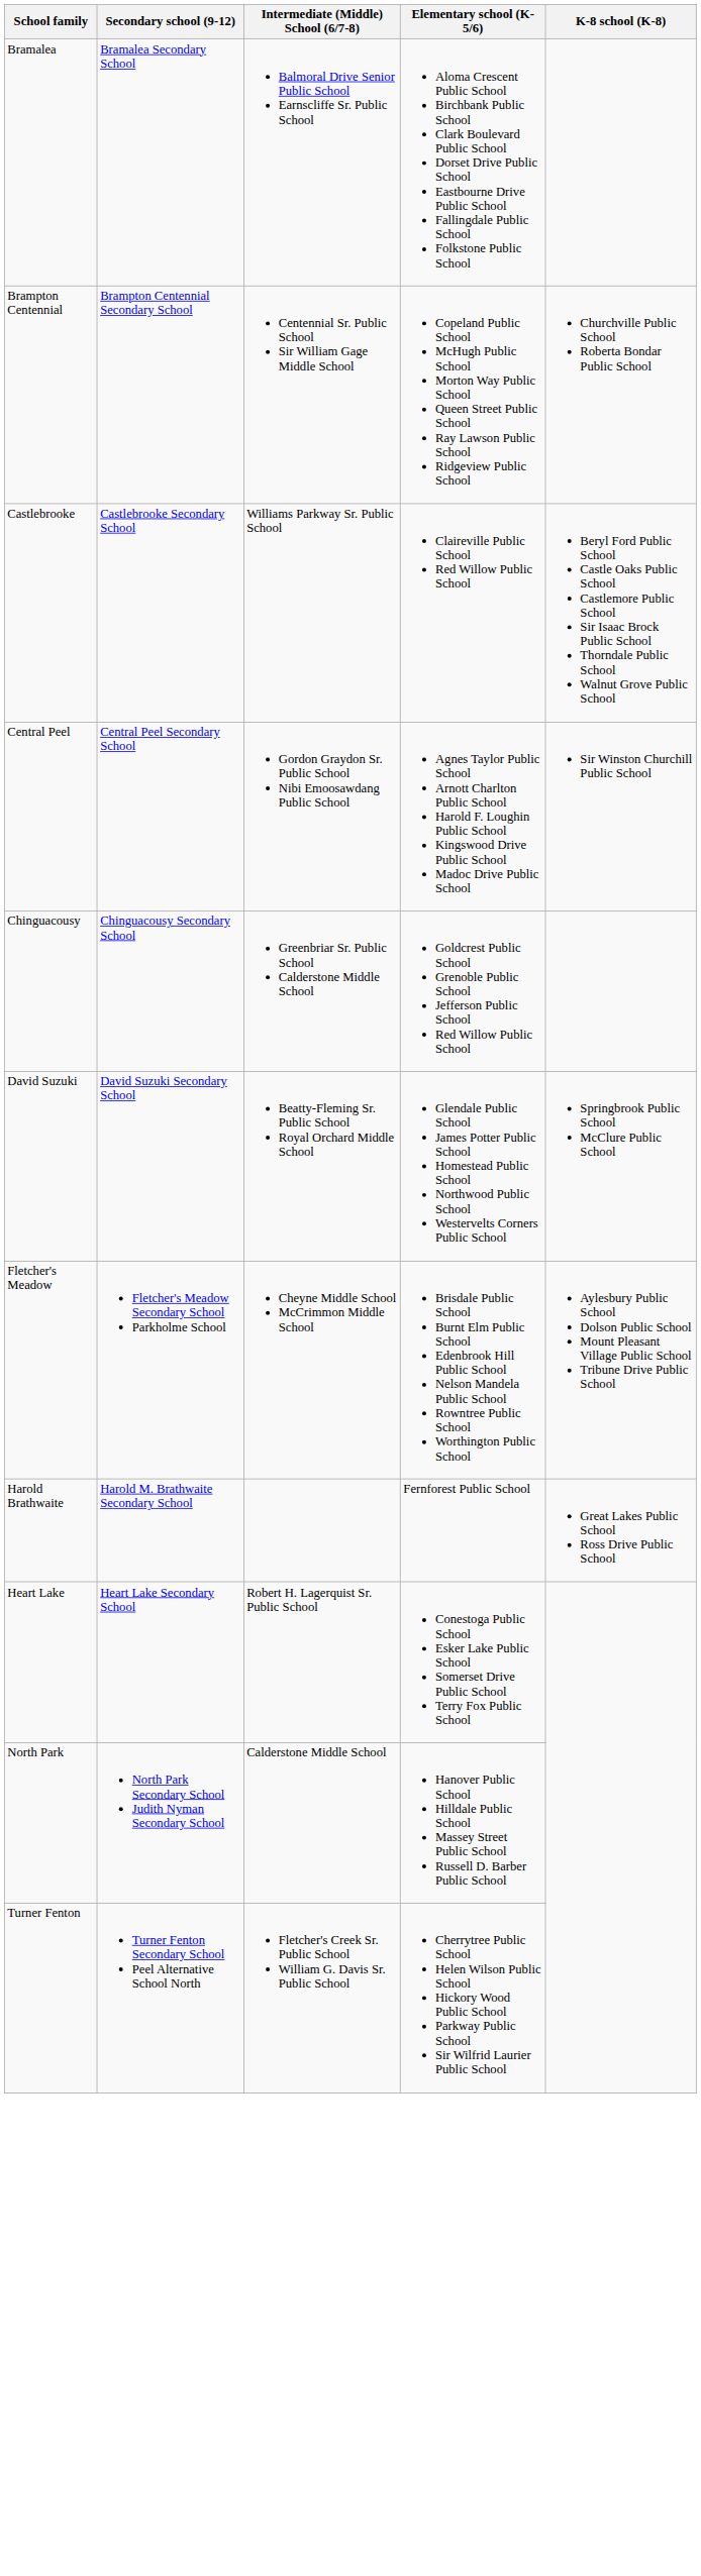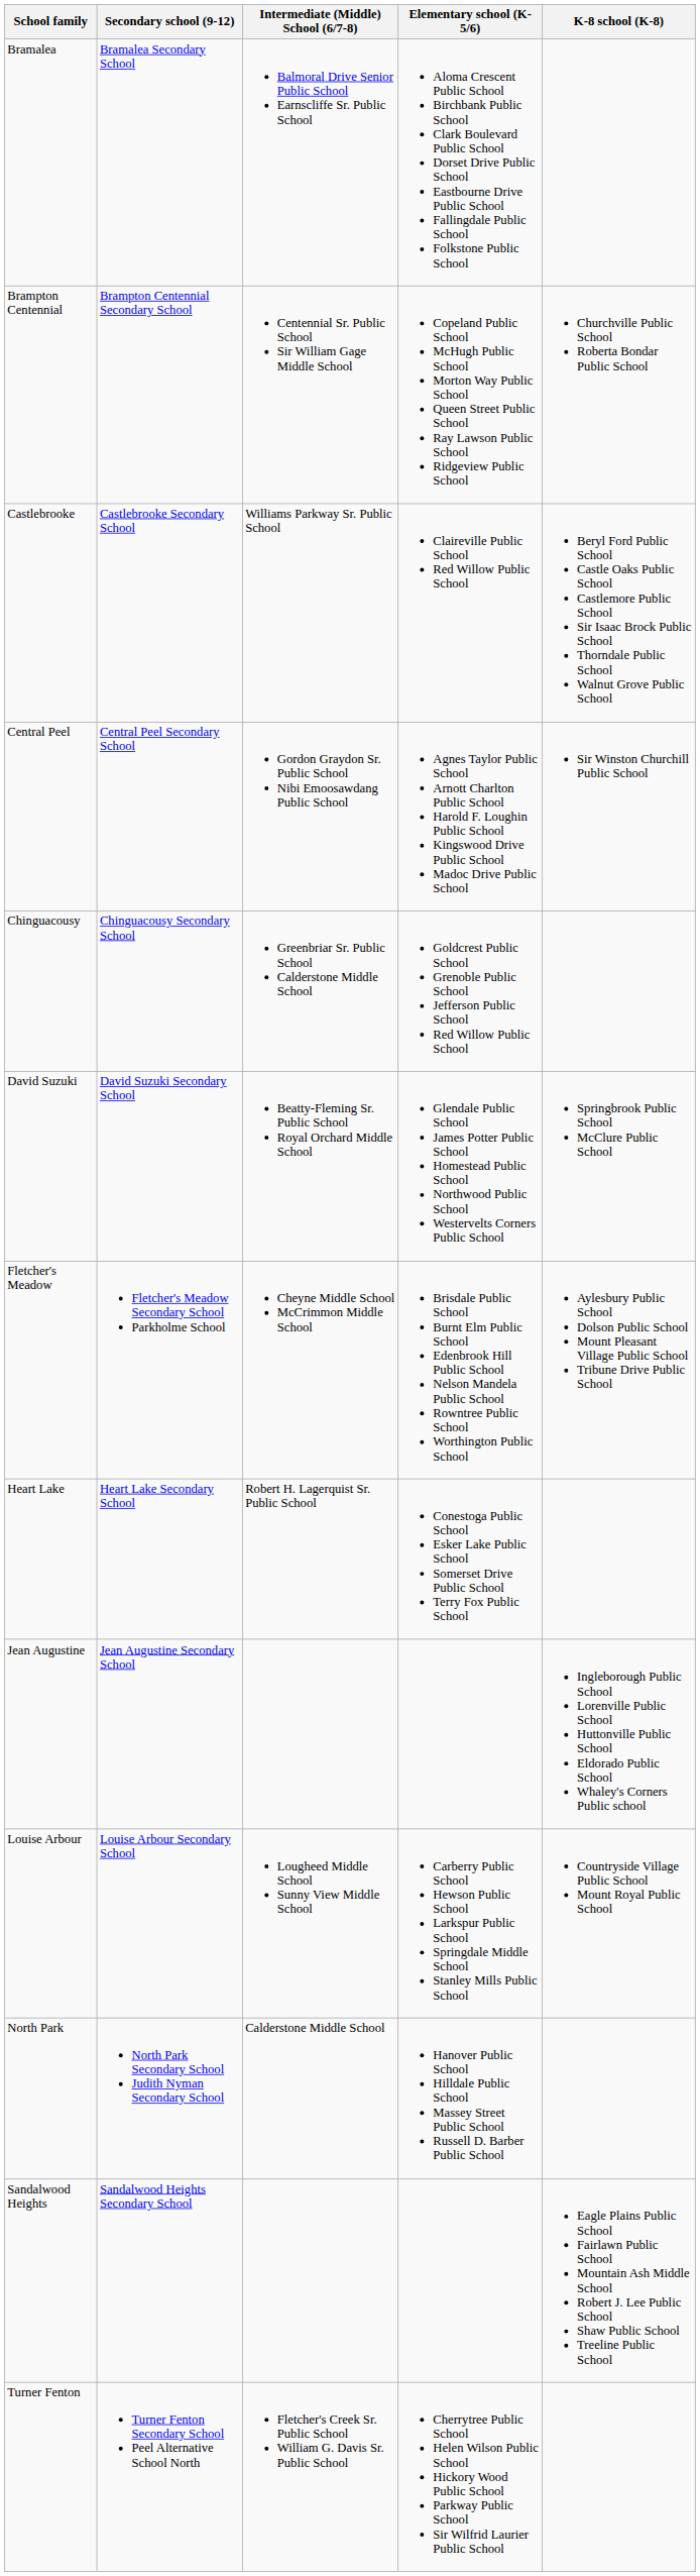- row: Harold Brathwaite | Harold M. Brathwaite Secondary School | Fernforest Public School | Great Lakes Public School Ross Drive Public School
+ row: Jean Augustine | Jean Augustine Secondary School | Ingleborough Public School Lorenville Public School Huttonville Public School Eldorado Public School Whaley's Corners Public school
+ row: Louise Arbour | Louise Arbour Secondary School | Lougheed Middle School Sunny View Middle School | Carberry Public School Hewson Public School Larkspur Public School Springdale Middle School Stanley Mills Public School | Countryside Village Public School Mount Royal Public School
+ row: Sandalwood Heights | Sandalwood Heights Secondary School | Eagle Plains Public School Fairlawn Public School Mountain Ash Middle School Robert J. Lee Public School Shaw Public School Treeline Public School
